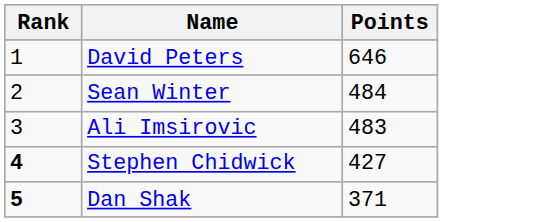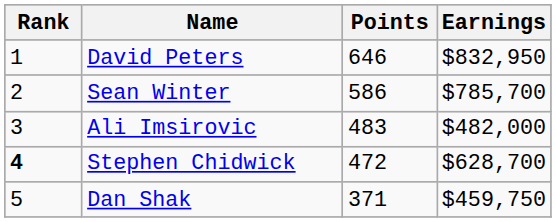+ column: Earnings | $832,950 | $785,700 | $482,000 | $628,700 | $459,750
Sean Winter | Points: 484 -> 586
Stephen Chidwick | Points: 427 -> 472
Dan Shak | Rank: bold -> normal
